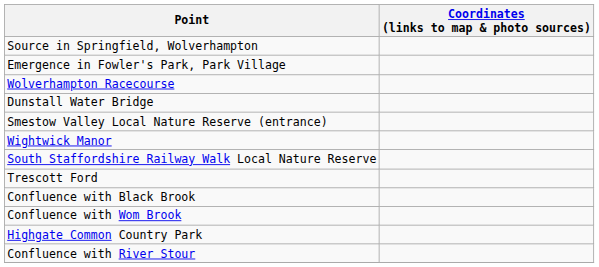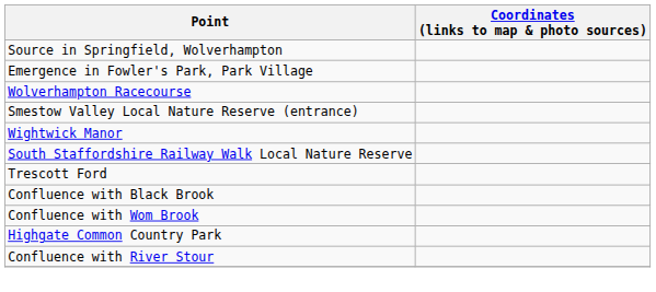- row: Dunstall Water Bridge
